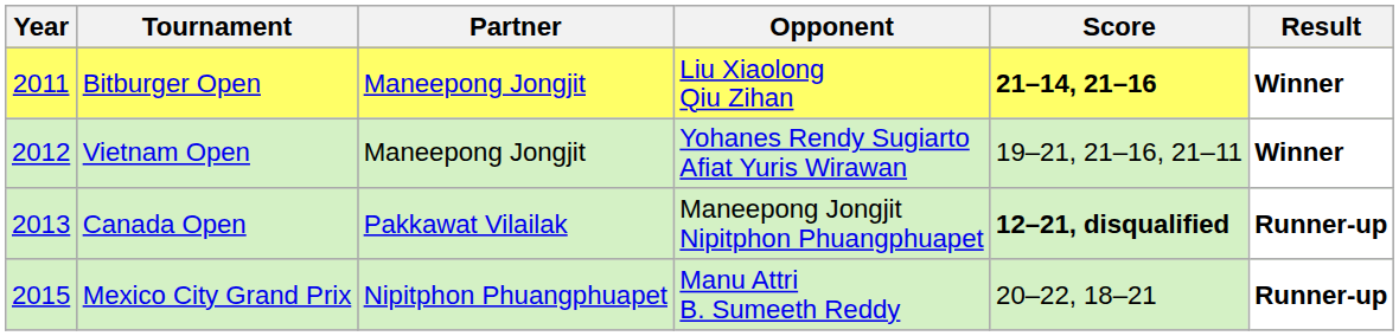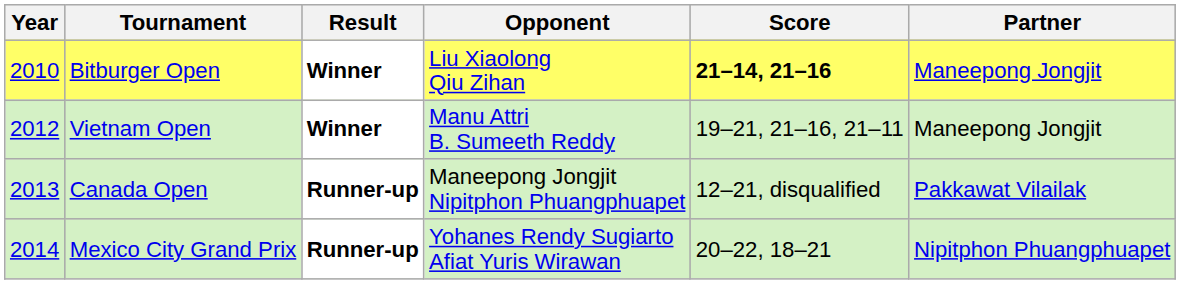columns swapped: Partner <-> Result
Bitburger Open | Year: 2011 -> 2010
Vietnam Open | Opponent: Yohanes Rendy Sugiarto Afiat Yuris Wirawan -> Manu Attri B. Sumeeth Reddy
Canada Open | Score: bold -> normal
Mexico City Grand Prix | Year: 2015 -> 2014
Mexico City Grand Prix | Opponent: Manu Attri B. Sumeeth Reddy -> Yohanes Rendy Sugiarto Afiat Yuris Wirawan
